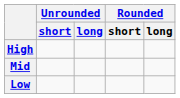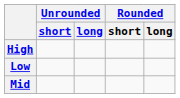rows swapped: Mid <-> Low
